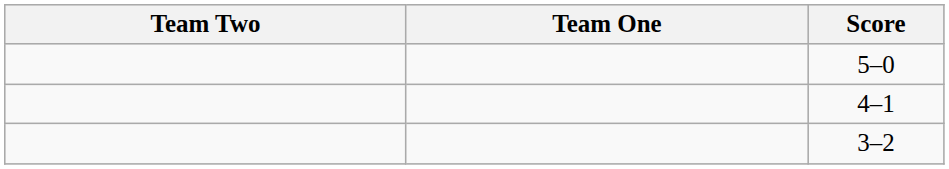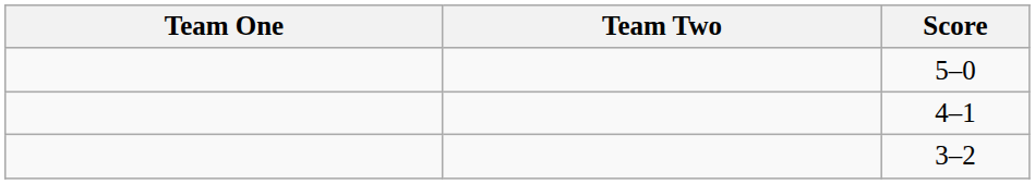columns swapped: Team One <-> Team Two
